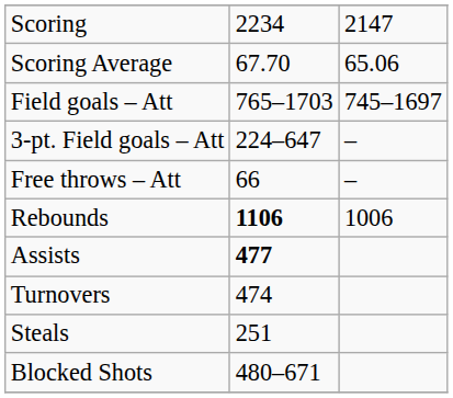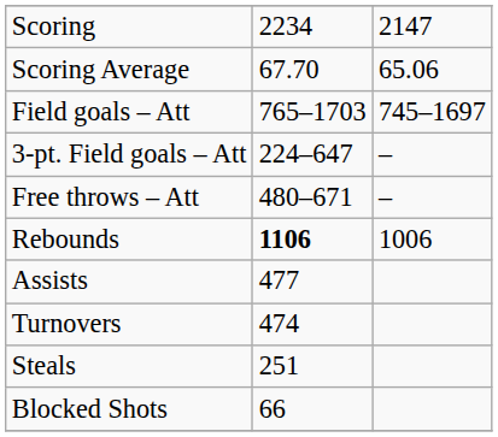Free throws – Att | column 2: 66 -> 480–671
Assists | column 2: bold -> normal
Blocked Shots | column 2: 480–671 -> 66
